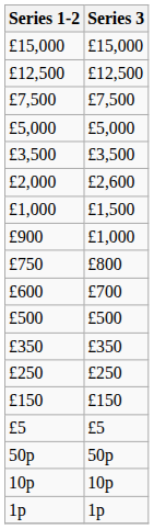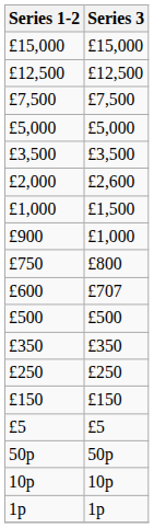£600 | Series 3: £700 -> £707
